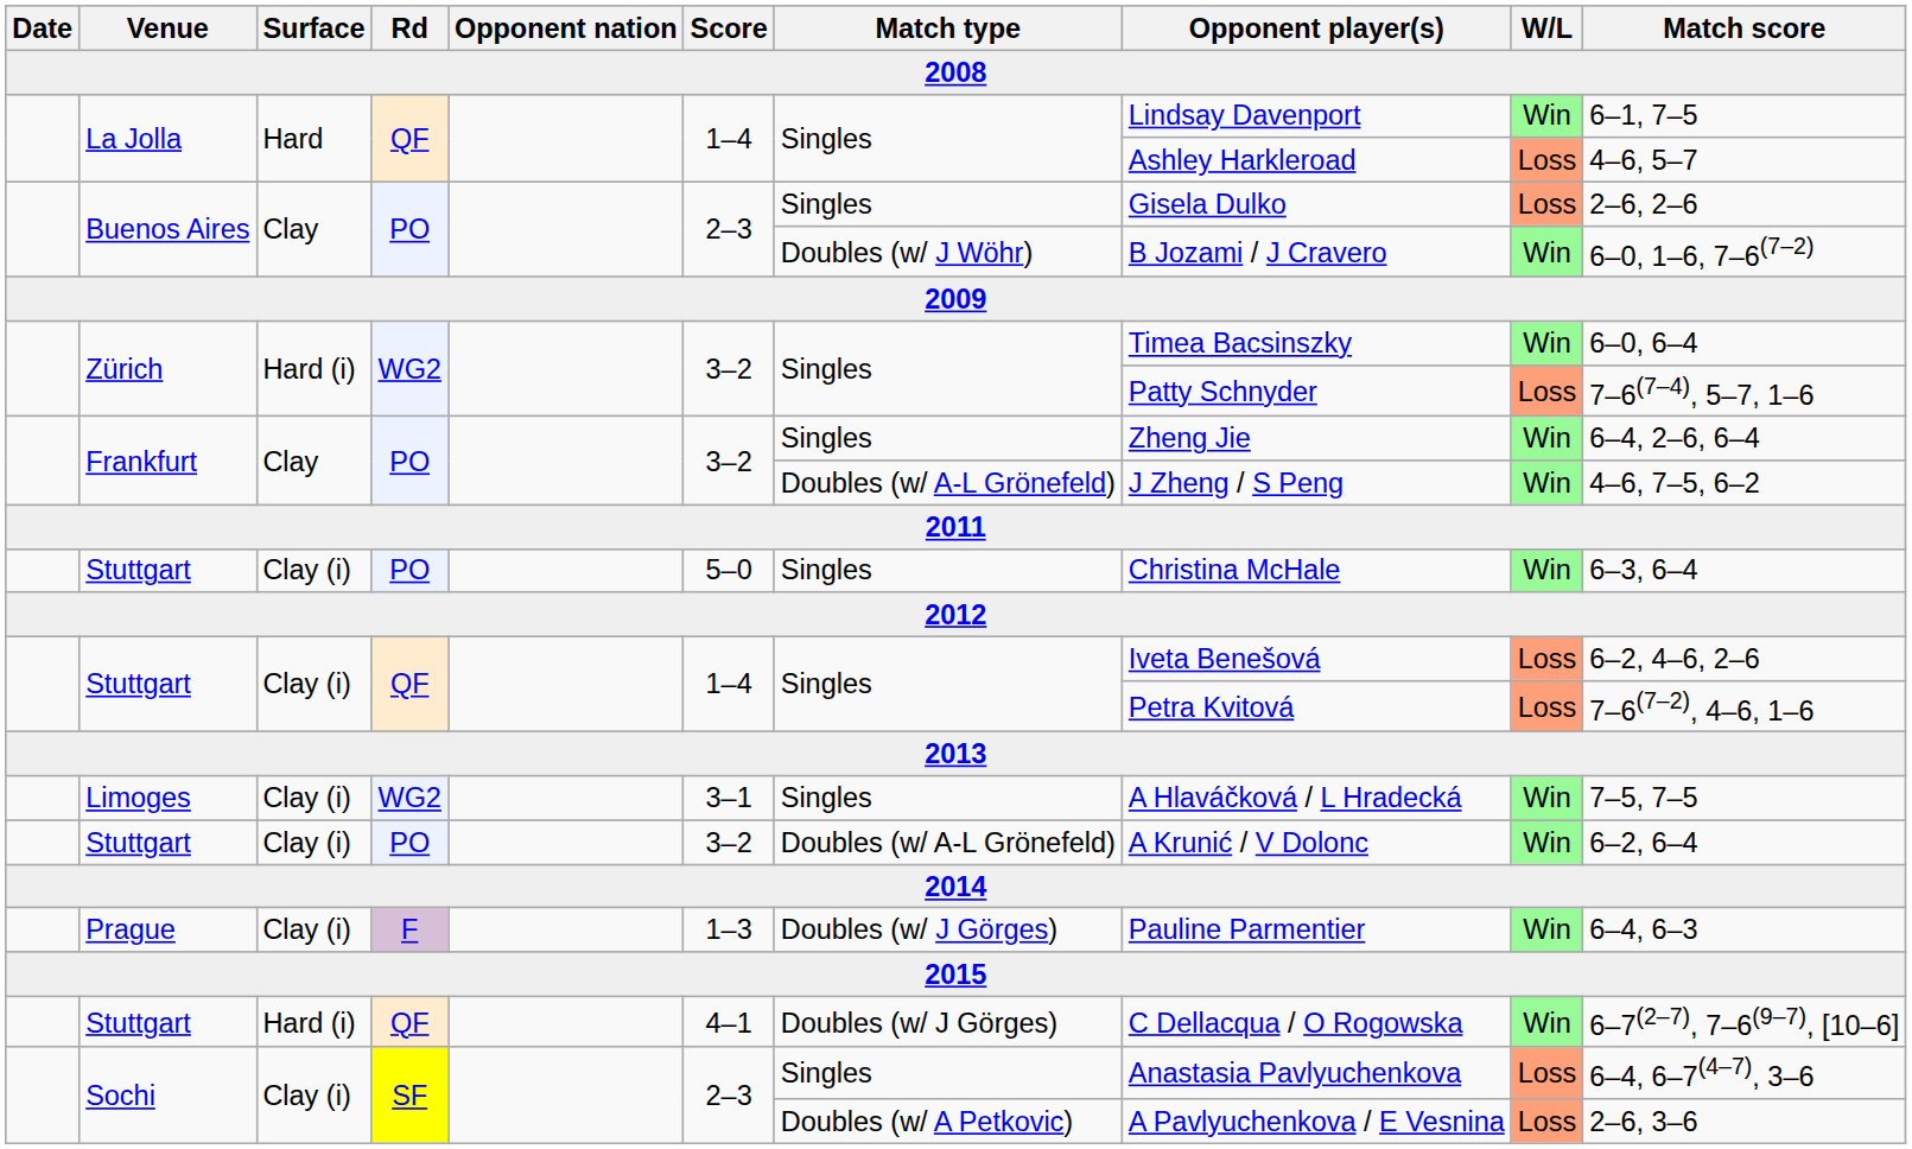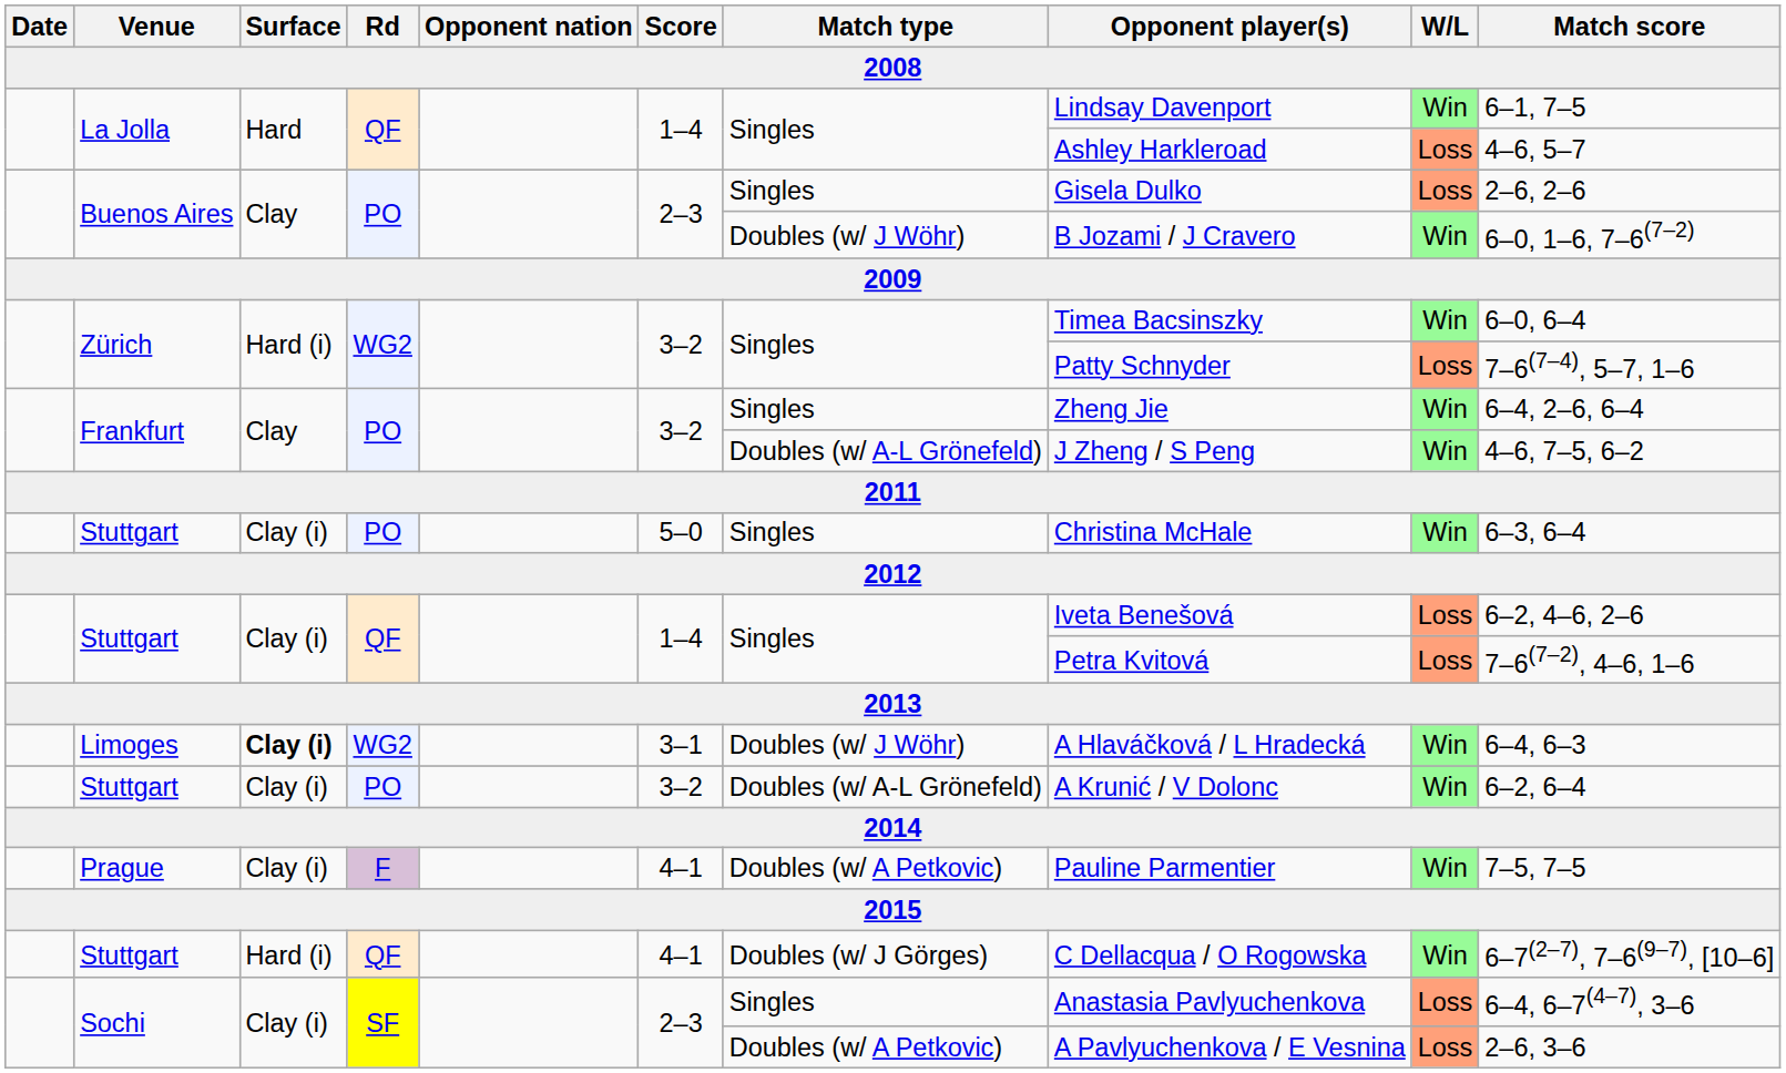Limoges | Surface: normal -> bold
Limoges | Match type: Singles -> Doubles (w/ J Wöhr)
Limoges | Match score: 7–5, 7–5 -> 6–4, 6–3
Prague | Score: 1–3 -> 4–1
Prague | Match type: Doubles (w/ J Görges) -> Doubles (w/ A Petkovic)
Prague | Match score: 6–4, 6–3 -> 7–5, 7–5
